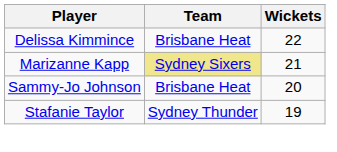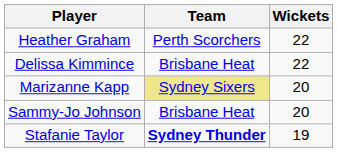+ row: Heather Graham | Perth Scorchers | 22
Marizanne Kapp | Wickets: 21 -> 20
Stafanie Taylor | Team: normal -> bold
